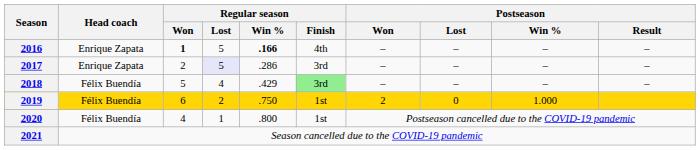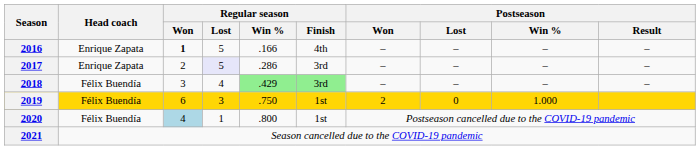2016 | Regular season / Win %: bold -> normal
2018 | Regular season / Won: 5 -> 3
2018 | Regular season / Win %: no background -> lightgreen background
2019 | Regular season / Lost: 2 -> 3
2020 | Regular season / Won: no background -> lightblue background
